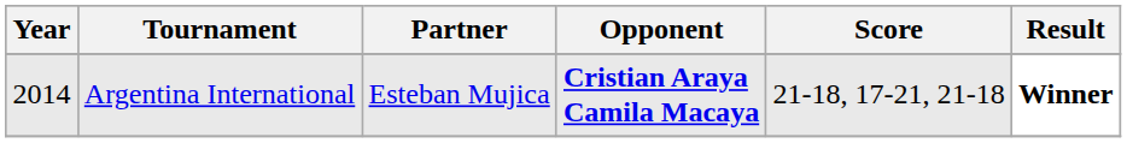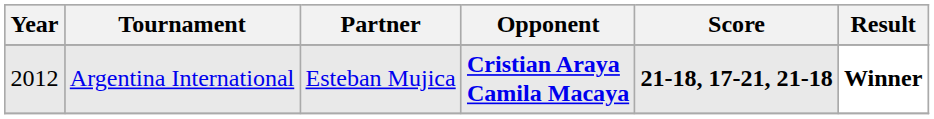Argentina International | Year: 2014 -> 2012
Argentina International | Score: normal -> bold
